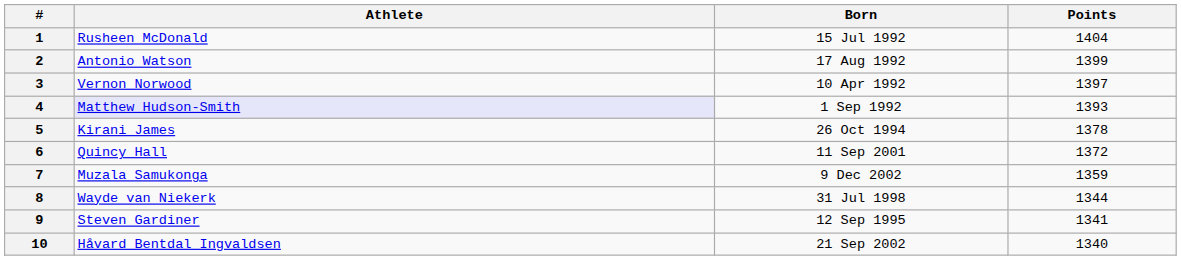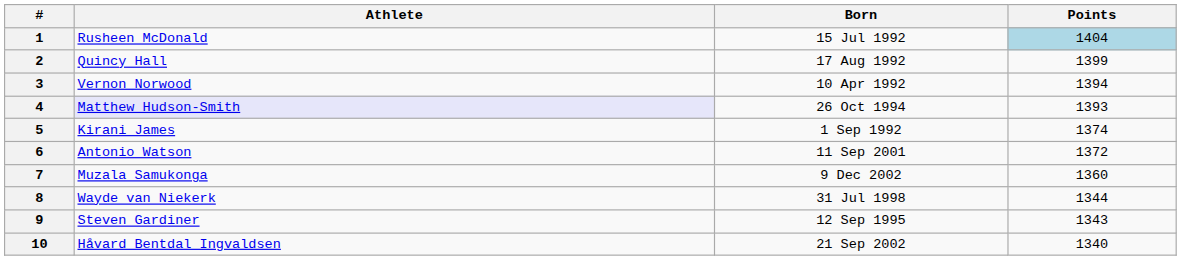1 | Points: no background -> lightblue background
2 | Athlete: Antonio Watson -> Quincy Hall
3 | Points: 1397 -> 1394
4 | Born: 1 Sep 1992 -> 26 Oct 1994
5 | Born: 26 Oct 1994 -> 1 Sep 1992
5 | Points: 1378 -> 1374
6 | Athlete: Quincy Hall -> Antonio Watson
7 | Points: 1359 -> 1360
9 | Points: 1341 -> 1343
